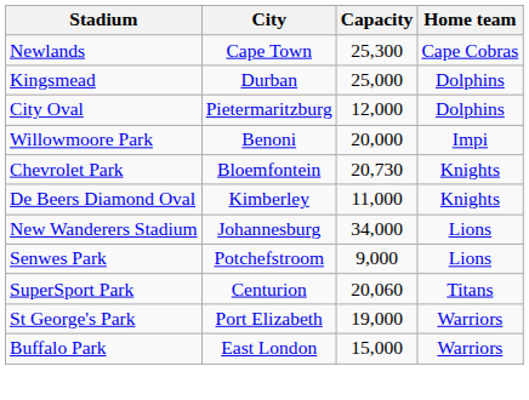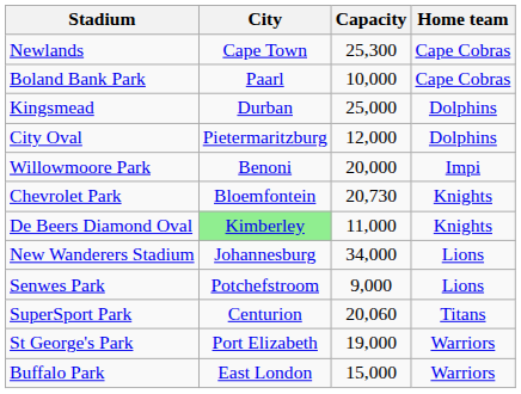+ row: Boland Bank Park | Paarl | 10,000 | Cape Cobras
De Beers Diamond Oval | City: no background -> lightgreen background
